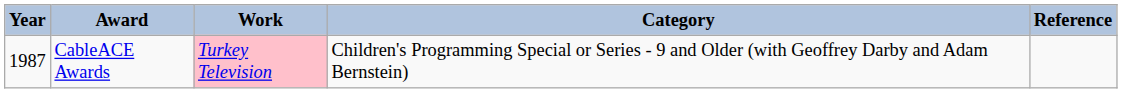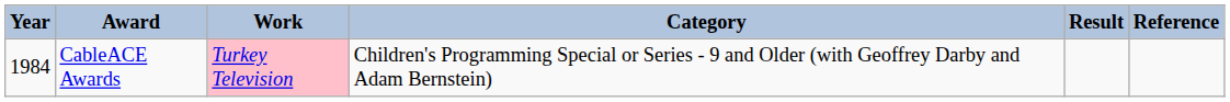+ column: Result
CableACE Awards | Year: 1987 -> 1984
